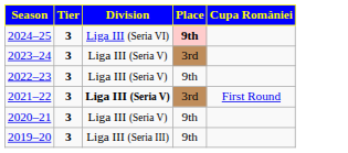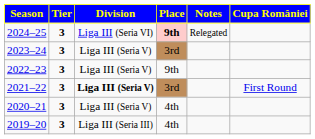+ column: Notes | Relegated
2020–21 | Place: 9th -> 4th
2019–20 | Place: 9th -> 4th
